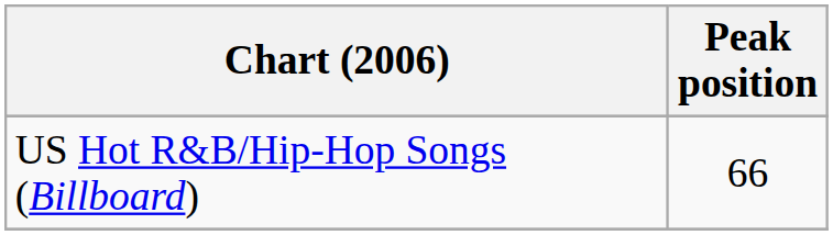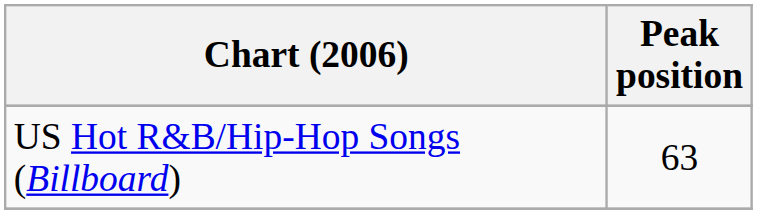US Hot R&B/Hip-Hop Songs (Billboard) | Peak position: 66 -> 63
